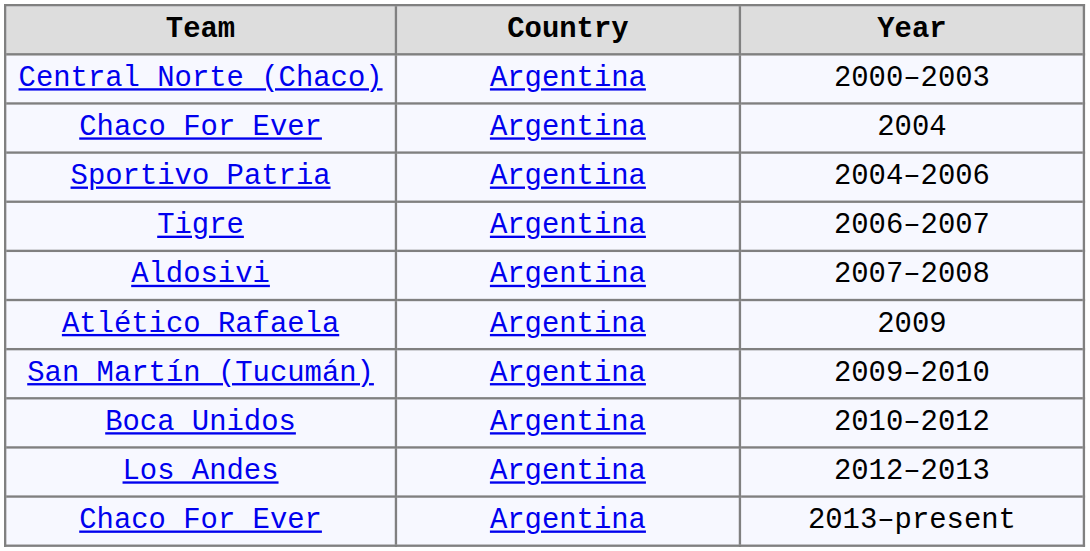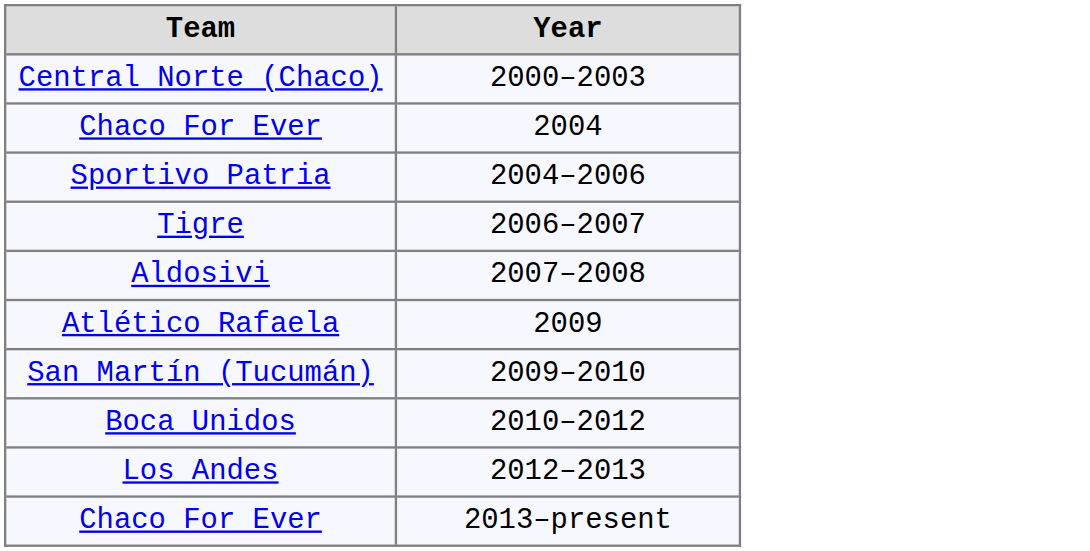- column: Country | Argentina | Argentina | Argentina | Argentina | Argentina | Argentina | Argentina | Argentina | Argentina | Argentina
